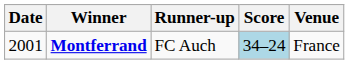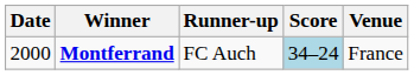Montferrand | Date: 2001 -> 2000
